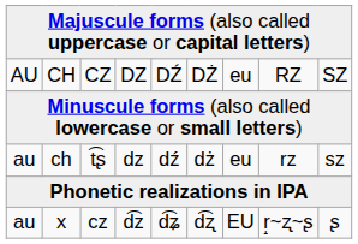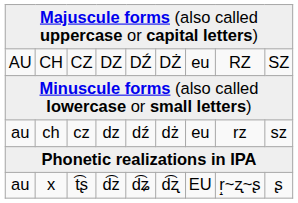ch | column 3: t͡ʂ -> cz
x | column 3: cz -> t͡ʂ
